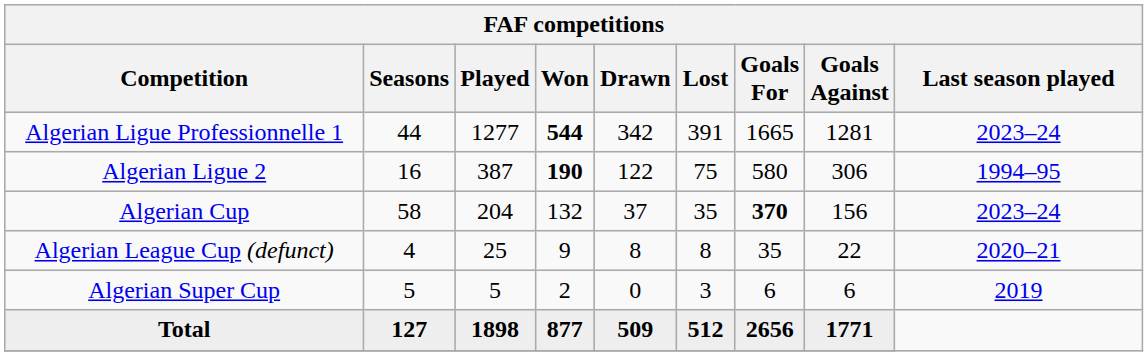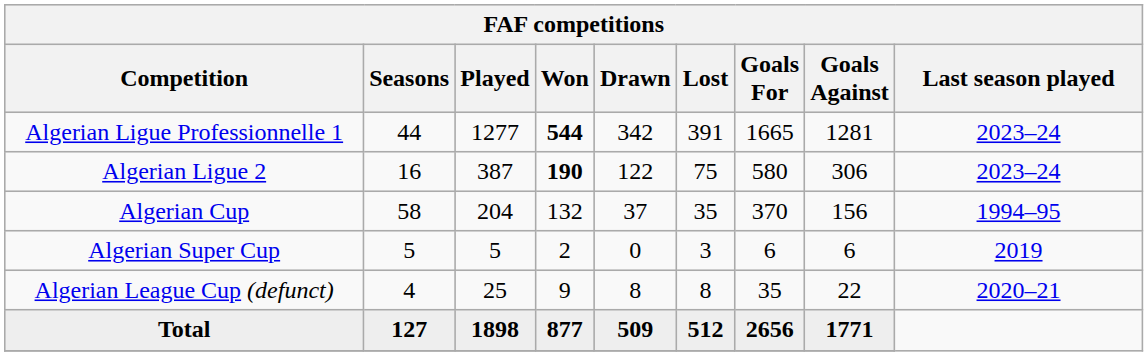Algerian Ligue 2 | Last season played: 1994–95 -> 2023–24
Algerian Cup | Goals For: bold -> normal
Algerian Cup | Last season played: 2023–24 -> 1994–95
rows swapped: Algerian Super Cup <-> Algerian League Cup (defunct)
